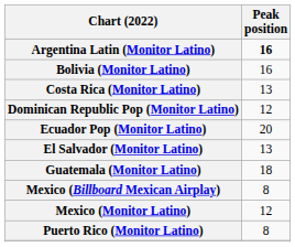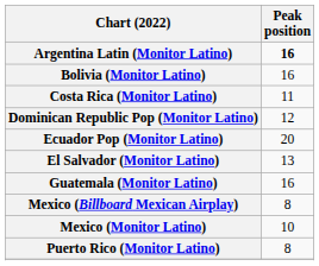Costa Rica (Monitor Latino) | Peak position: 13 -> 11
Guatemala (Monitor Latino) | Peak position: 18 -> 16
Mexico (Monitor Latino) | Peak position: 12 -> 10
